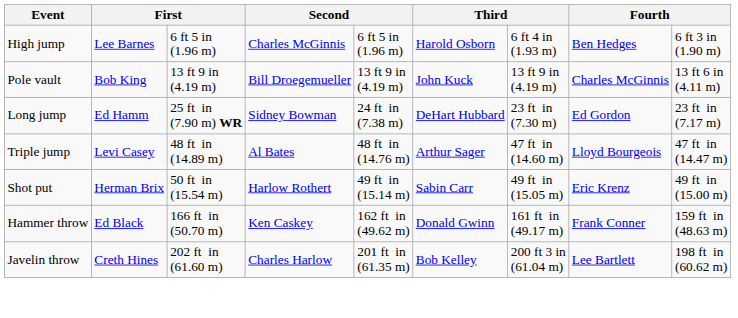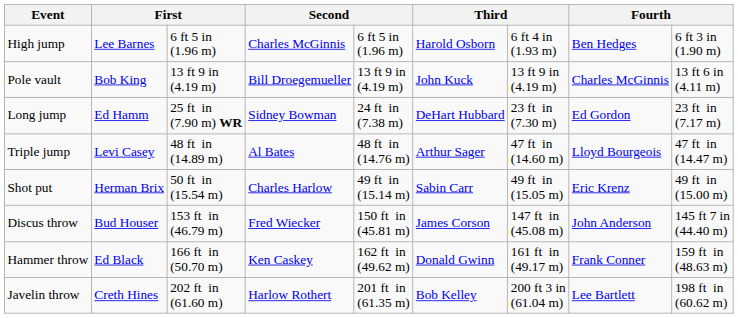Shot put | column 4: Harlow Rothert -> Charles Harlow
+ row: Discus throw | Bud Houser | 153 ft in (46.79 m) | Fred Wiecker | 150 ft in (45.81 m) | James Corson | 147 ft in (45.08 m) | John Anderson | 145 ft 7 in (44.40 m)
Javelin throw | column 4: Charles Harlow -> Harlow Rothert
